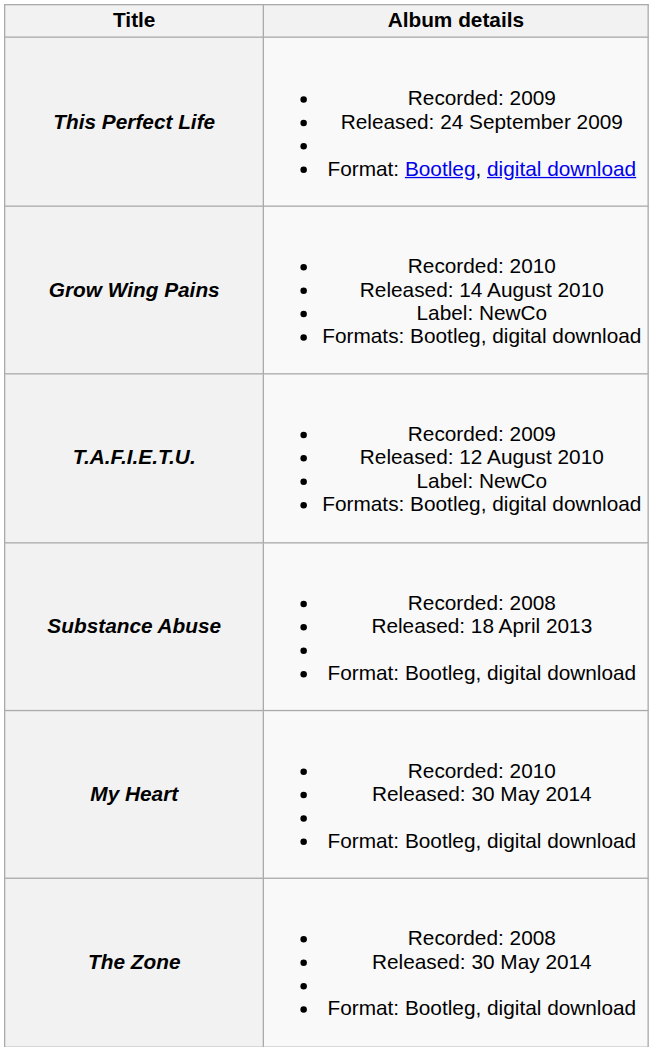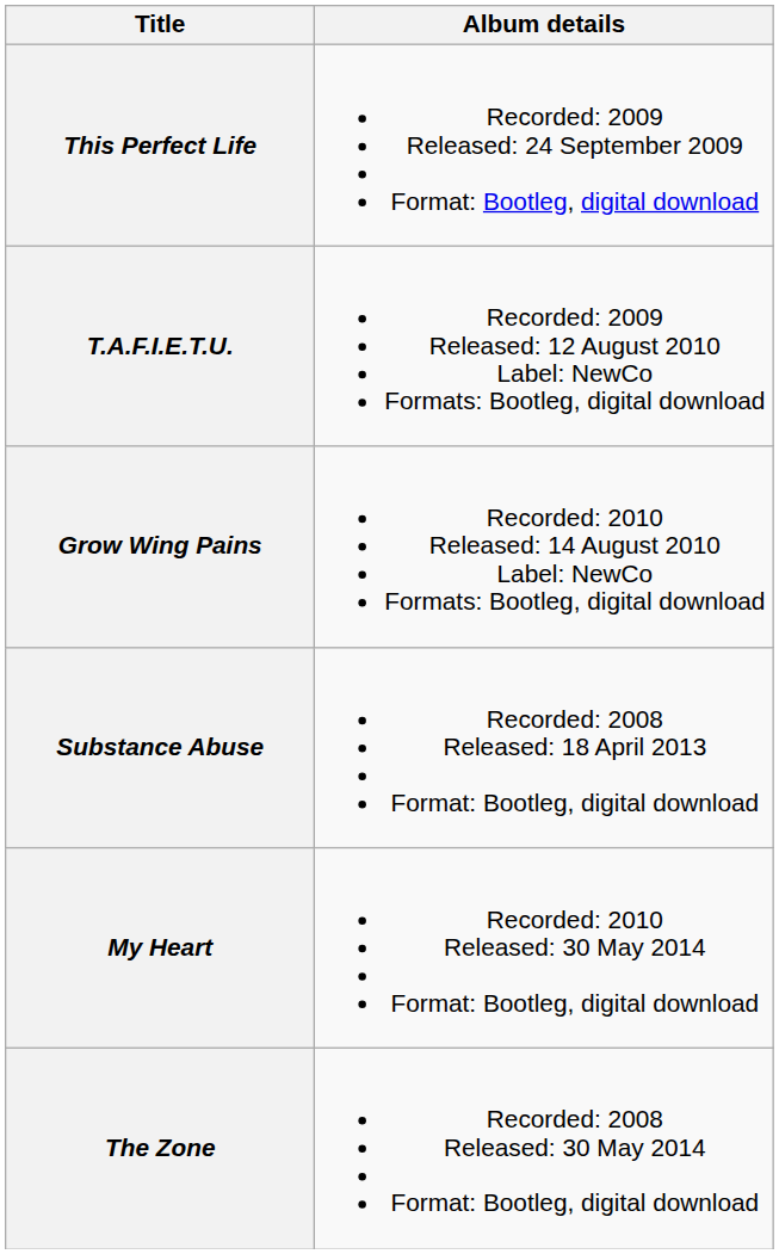rows swapped: T.A.F.I.E.T.U. <-> Grow Wing Pains
